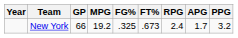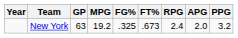New York | GP: 66 -> 63
New York | APG: 1.7 -> 2.0
